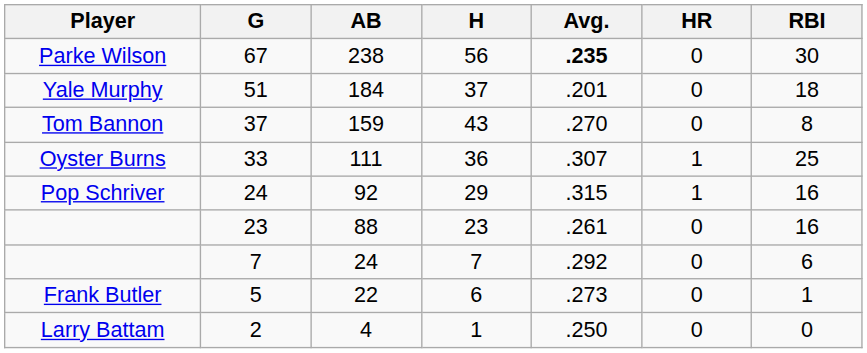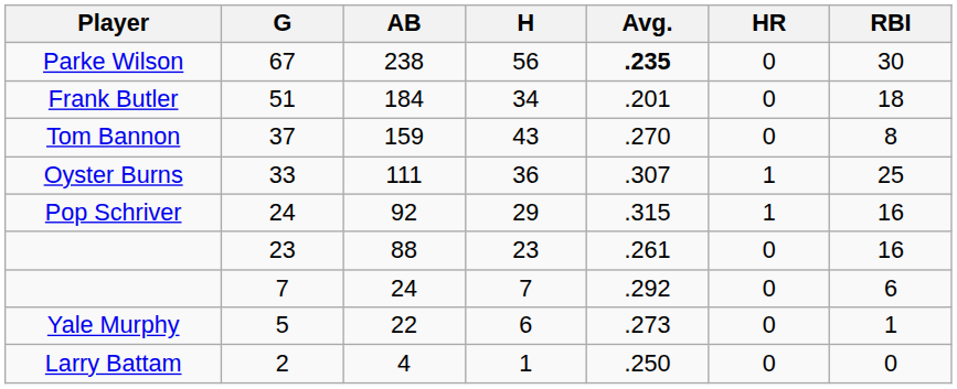51 | Player: Yale Murphy -> Frank Butler
51 | H: 37 -> 34
5 | Player: Frank Butler -> Yale Murphy
